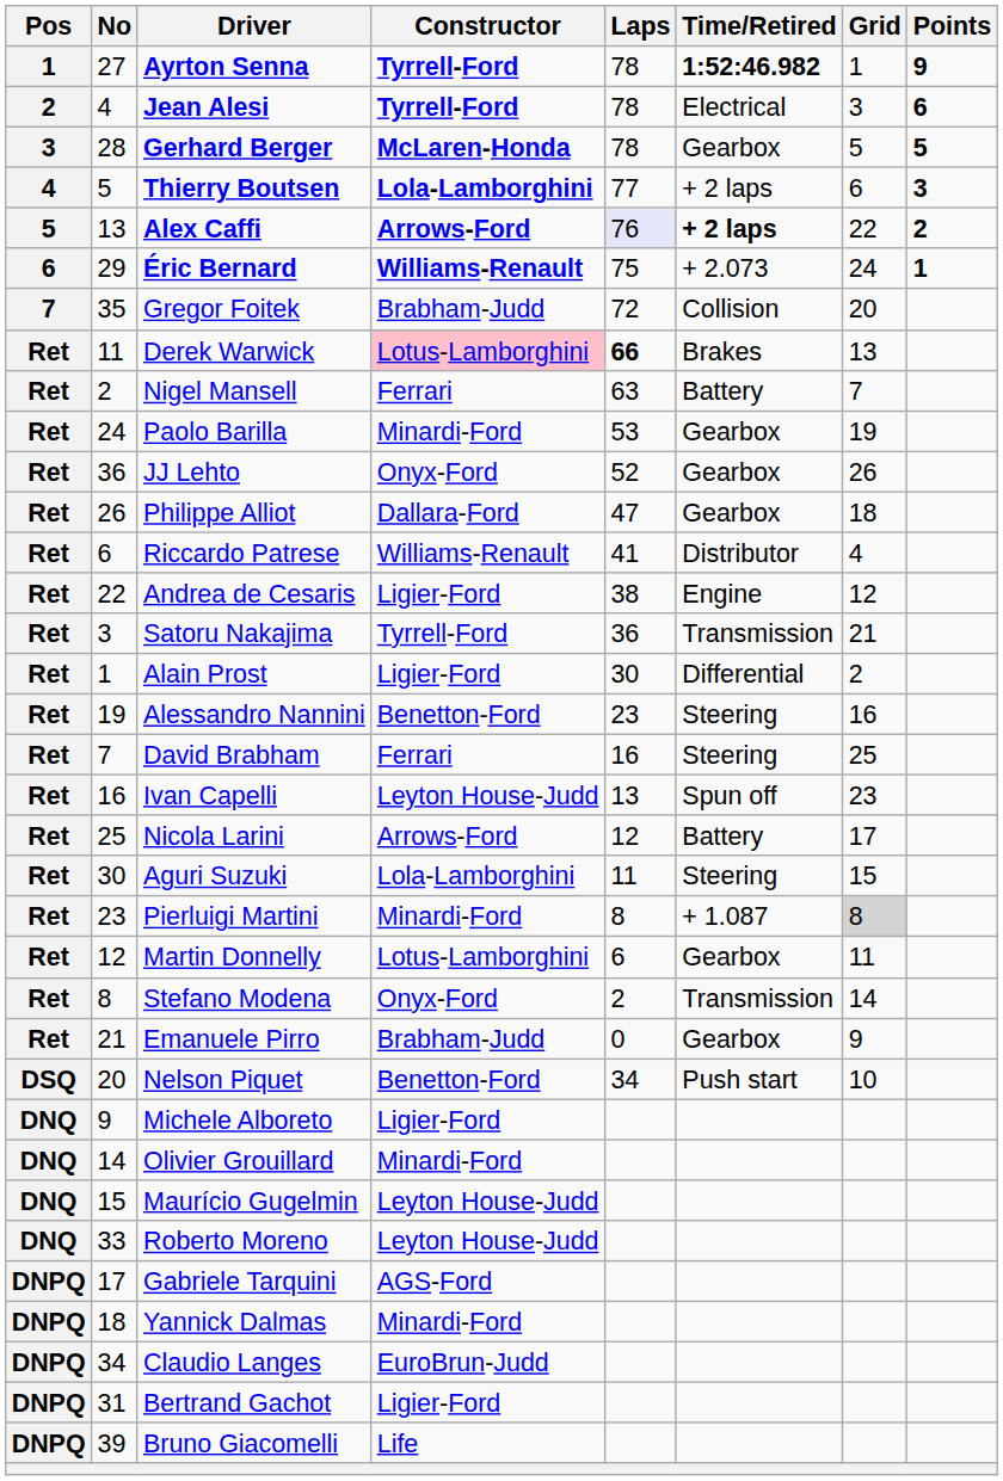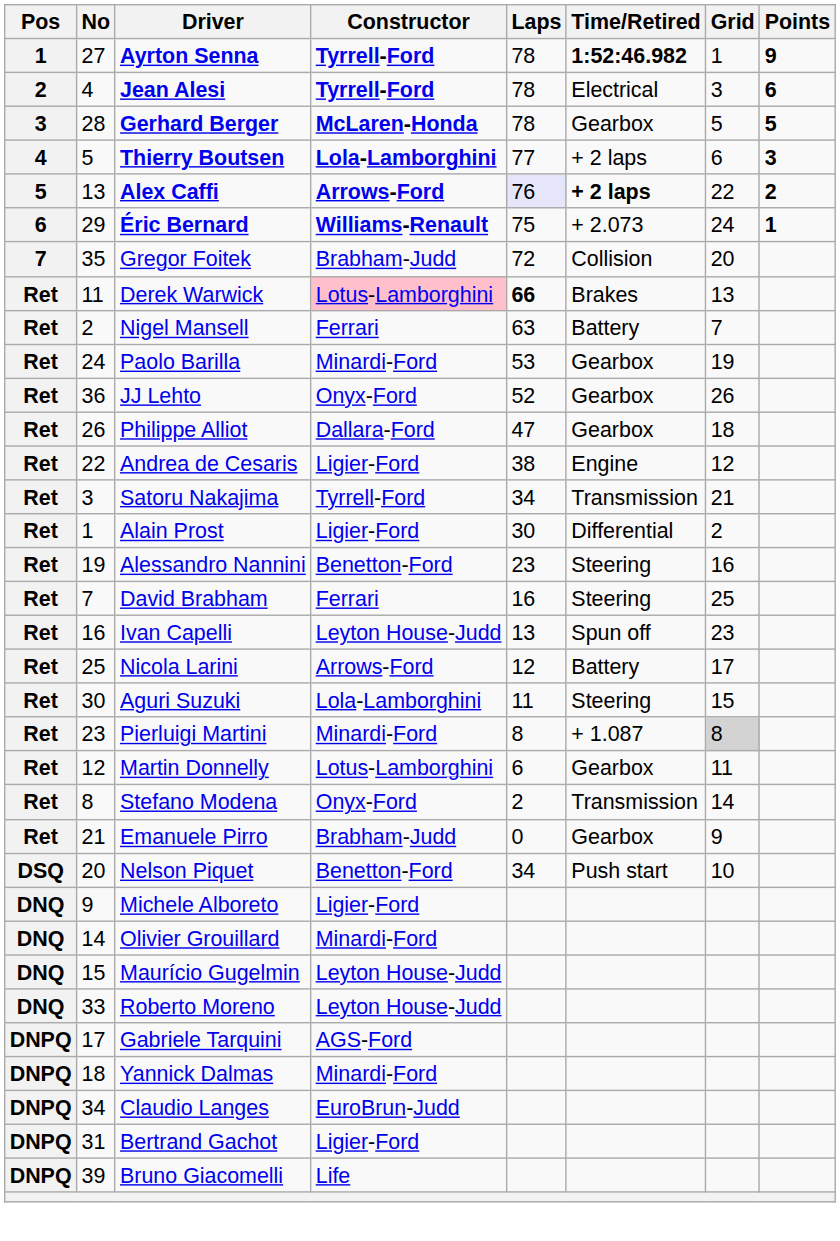- row: Ret | 6 | Riccardo Patrese | Williams-Renault | 41 | Distributor | 4
Satoru Nakajima | Laps: 36 -> 34
